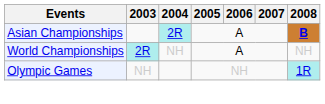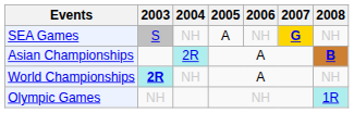+ row: SEA Games | S | NH | A | NH | G | NH
World Championships | 2003: normal -> bold
